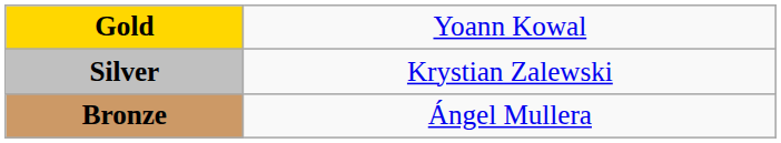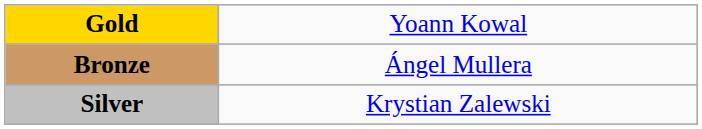rows swapped: Silver <-> Bronze
